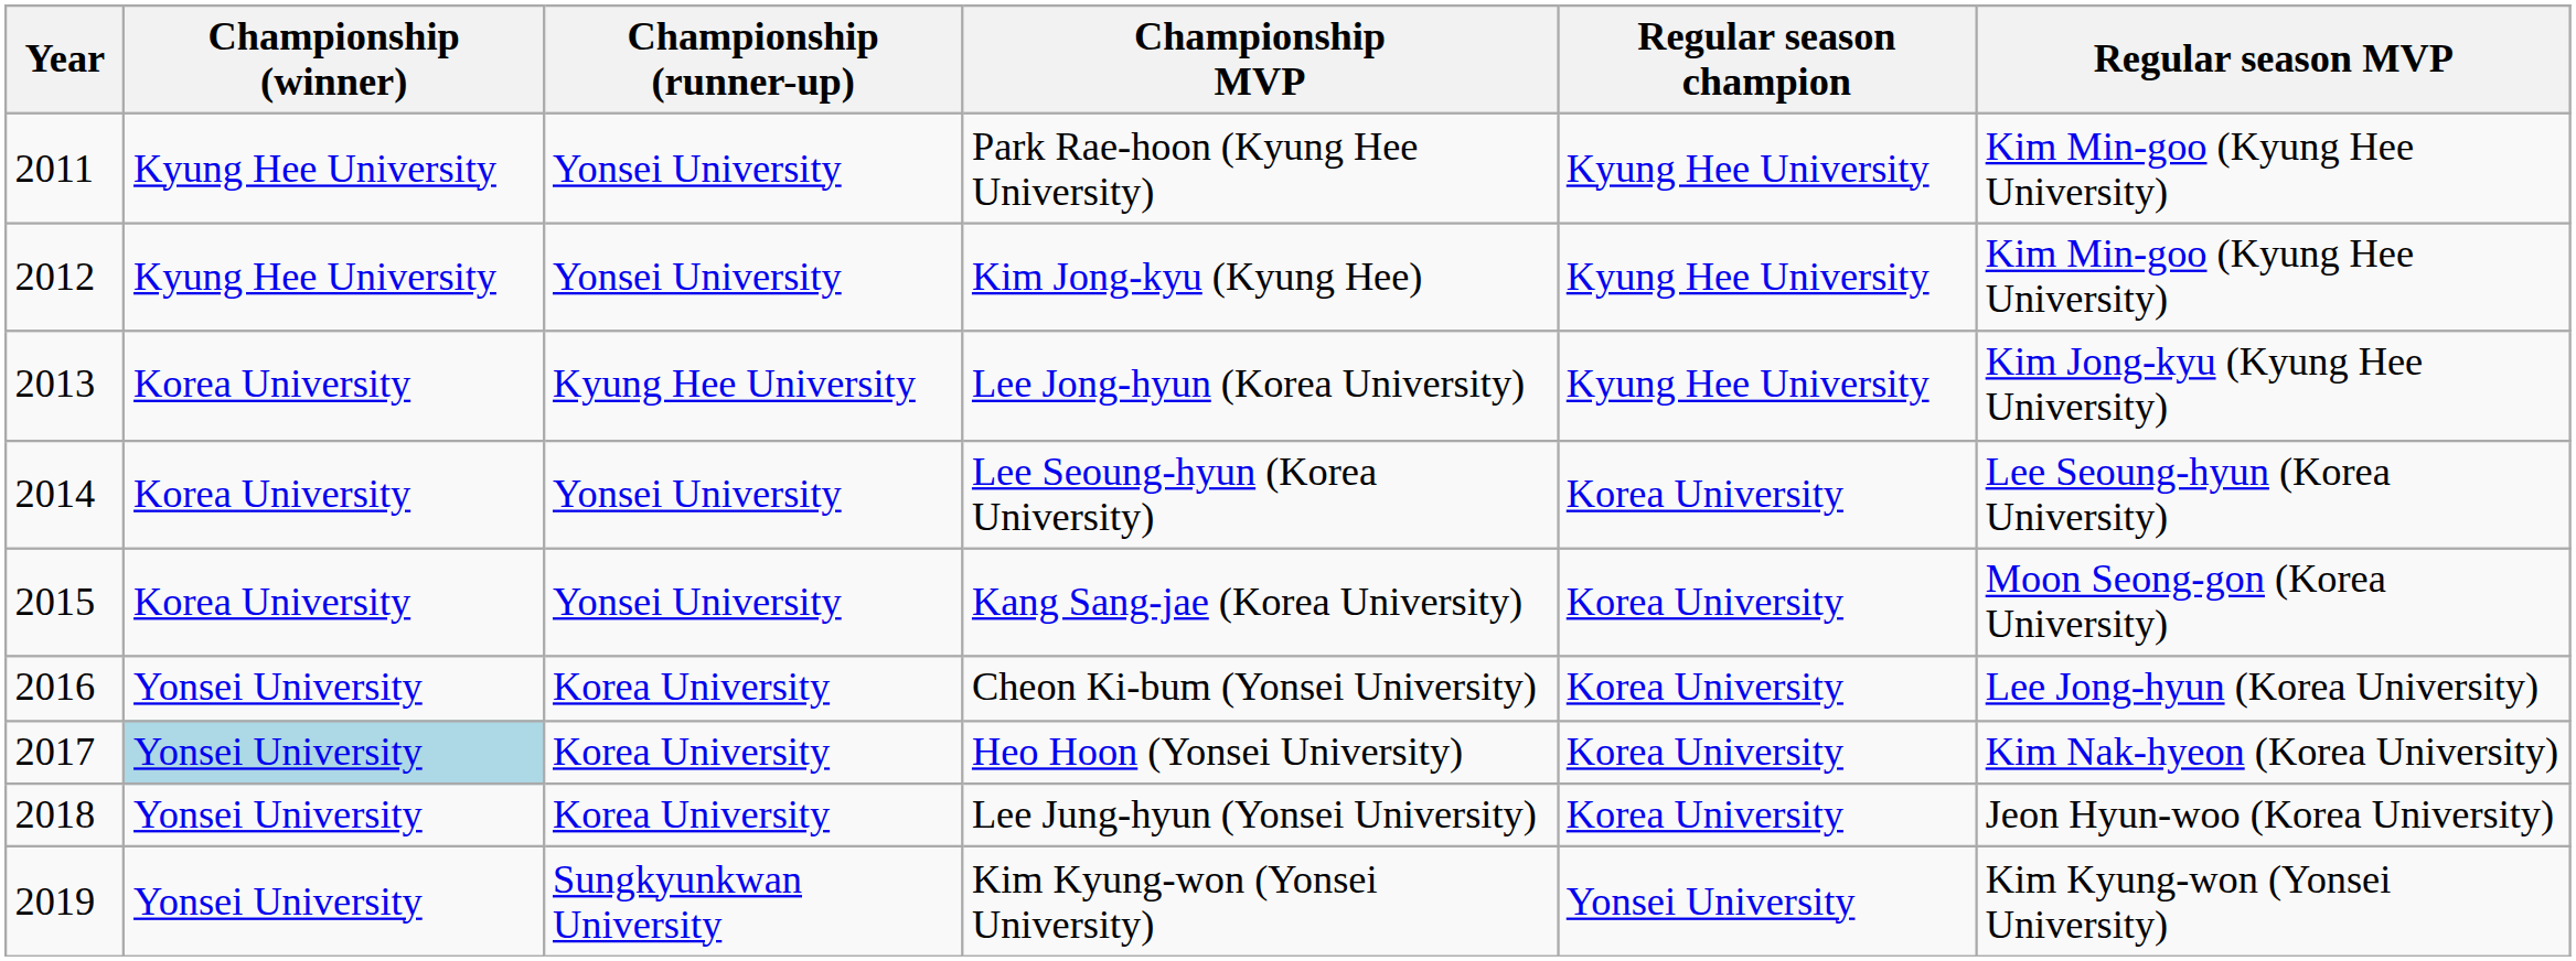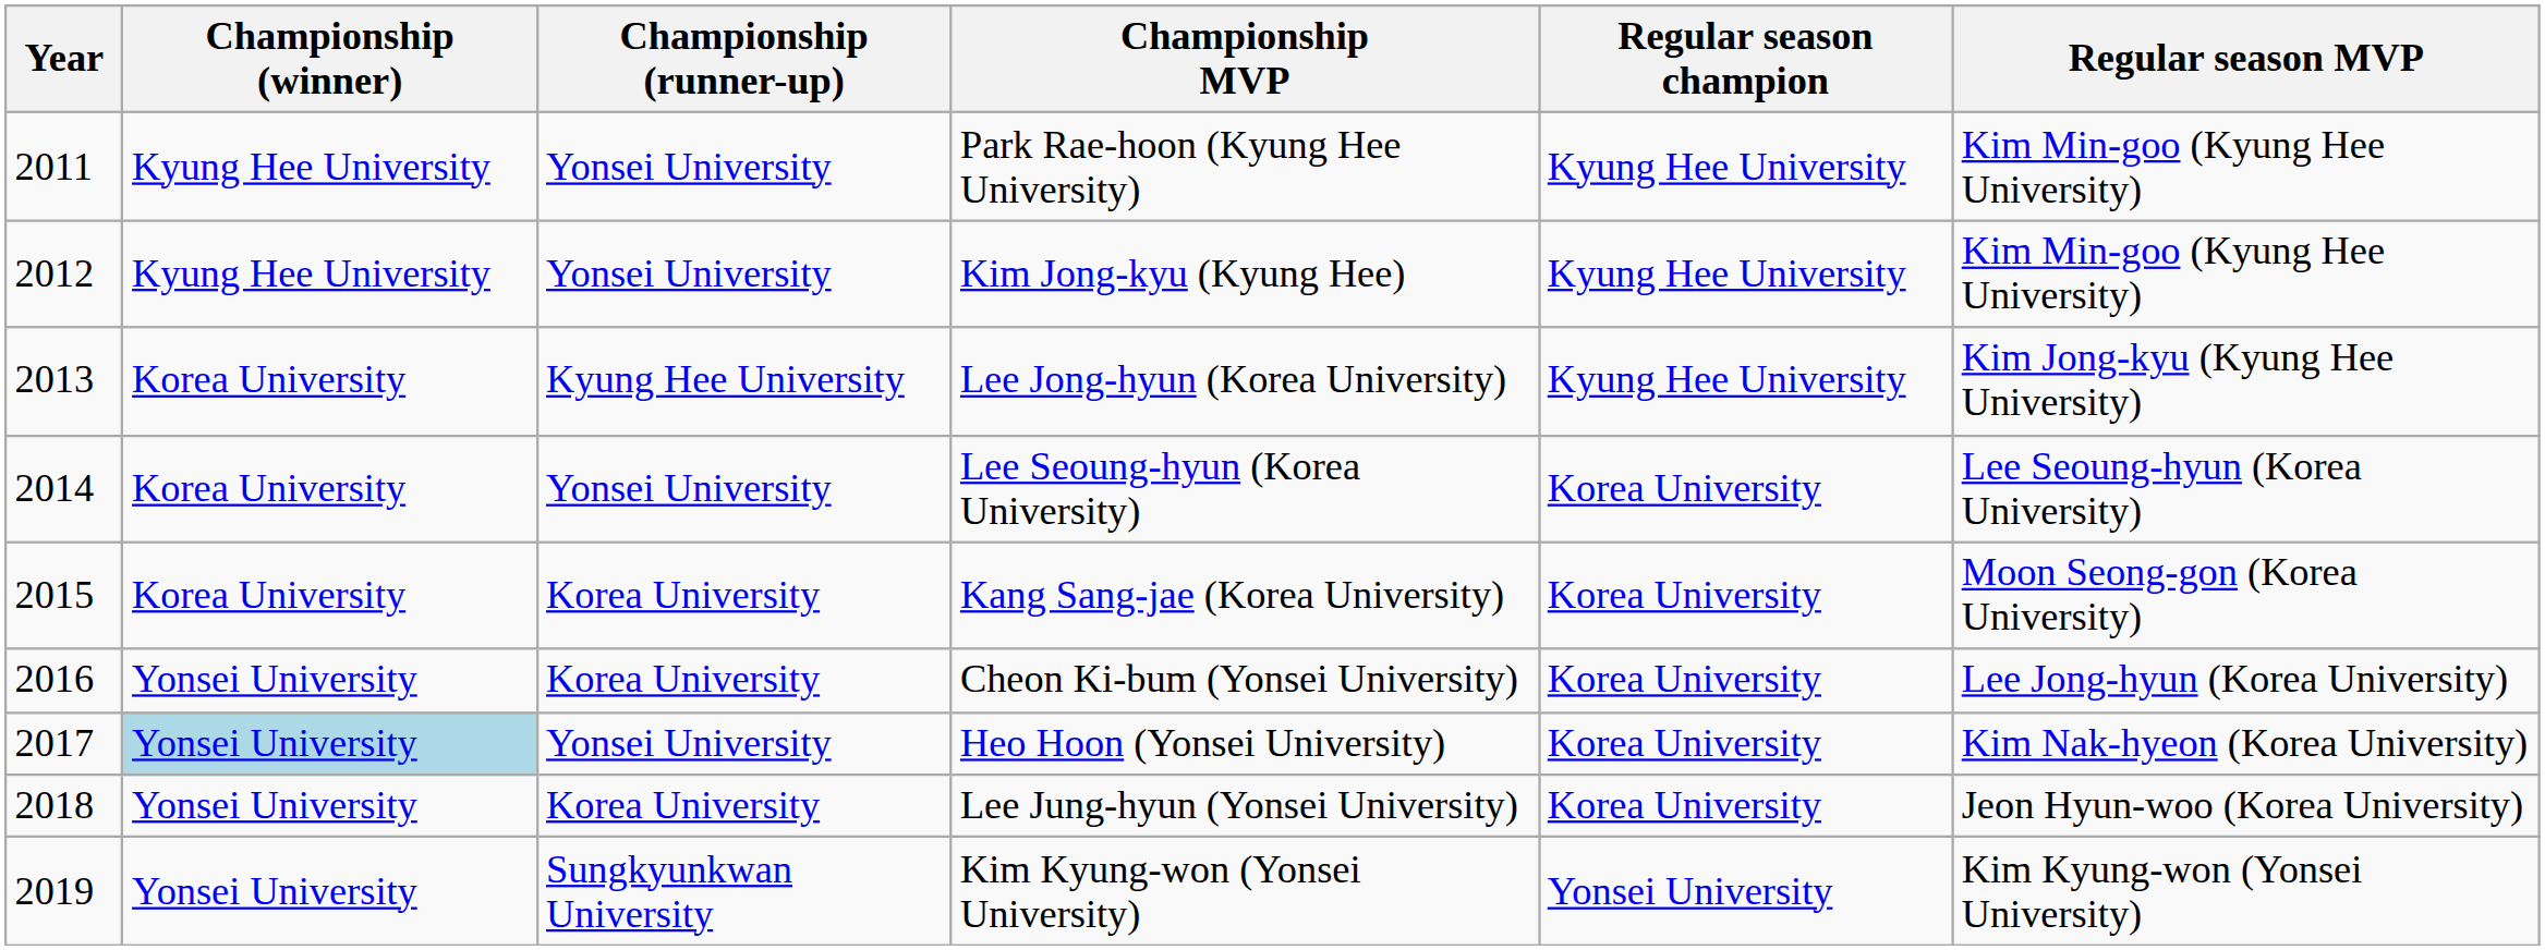Kang Sang-jae (Korea University) | Championship (runner-up): Yonsei University -> Korea University
Heo Hoon (Yonsei University) | Championship (runner-up): Korea University -> Yonsei University
